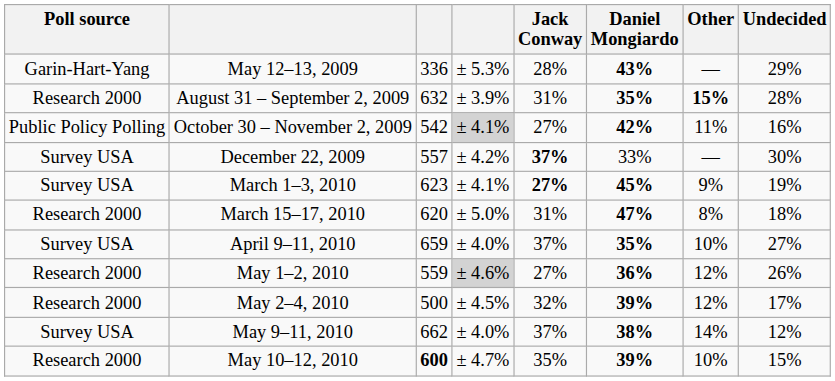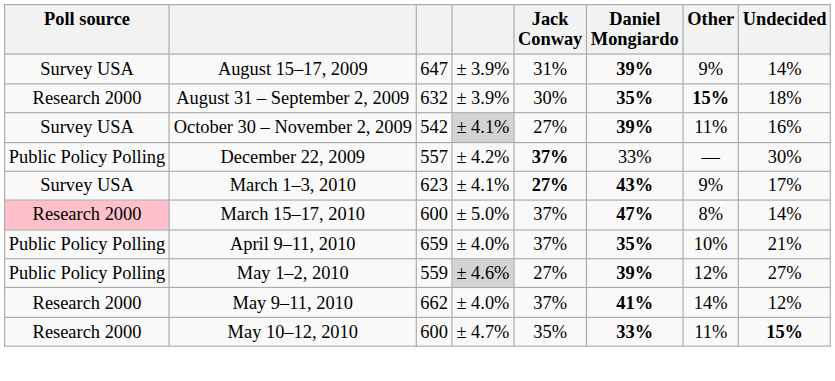- row: Garin-Hart-Yang | May 12–13, 2009 | 336 | ± 5.3% | 28% | 43% | — | 29%
+ row: Survey USA | August 15–17, 2009 | 647 | ± 3.9% | 31% | 39% | 9% | 14%
August 31 – September 2, 2009 | Jack Conway: 31% -> 30%
August 31 – September 2, 2009 | Undecided: 28% -> 18%
October 30 – November 2, 2009 | Poll source: Public Policy Polling -> Survey USA
October 30 – November 2, 2009 | Daniel Mongiardo: 42% -> 39%
December 22, 2009 | Poll source: Survey USA -> Public Policy Polling
March 1–3, 2010 | Daniel Mongiardo: 45% -> 43%
March 1–3, 2010 | Undecided: 19% -> 17%
March 15–17, 2010 | Poll source: no background -> pink background
March 15–17, 2010 | column 3: 620 -> 600
March 15–17, 2010 | Jack Conway: 31% -> 37%
March 15–17, 2010 | Undecided: 18% -> 14%
April 9–11, 2010 | Poll source: Survey USA -> Public Policy Polling
April 9–11, 2010 | Undecided: 27% -> 21%
May 1–2, 2010 | Poll source: Research 2000 -> Public Policy Polling
May 1–2, 2010 | Daniel Mongiardo: 36% -> 39%
May 1–2, 2010 | Undecided: 26% -> 27%
- row: Research 2000 | May 2–4, 2010 | 500 | ± 4.5% | 32% | 39% | 12% | 17%
May 9–11, 2010 | Poll source: Survey USA -> Research 2000
May 9–11, 2010 | Daniel Mongiardo: 38% -> 41%
May 10–12, 2010 | column 3: bold -> normal
May 10–12, 2010 | Daniel Mongiardo: 39% -> 33%
May 10–12, 2010 | Other: 10% -> 11%
May 10–12, 2010 | Undecided: normal -> bold
